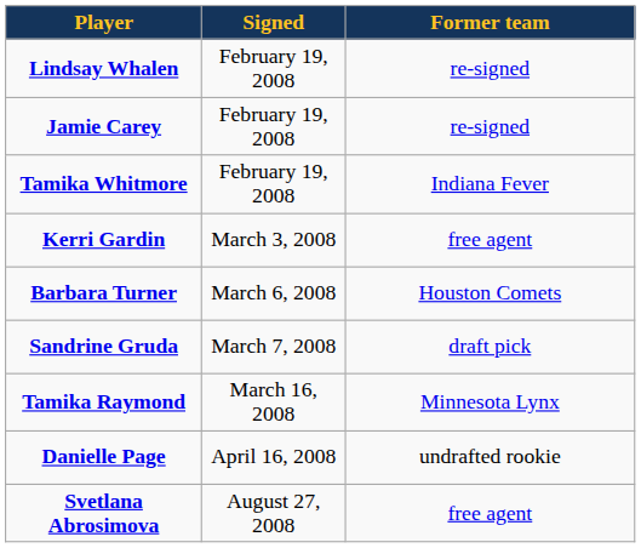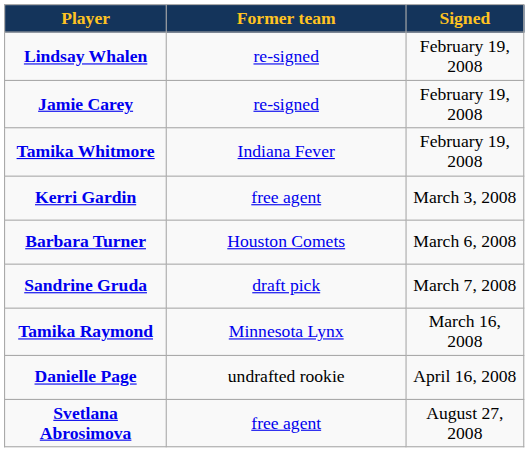columns swapped: Signed <-> Former team
